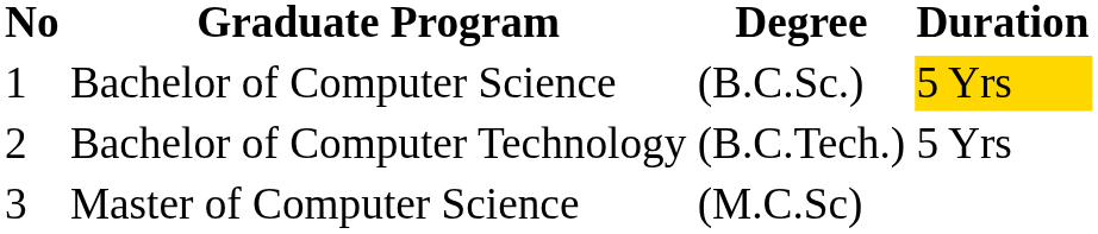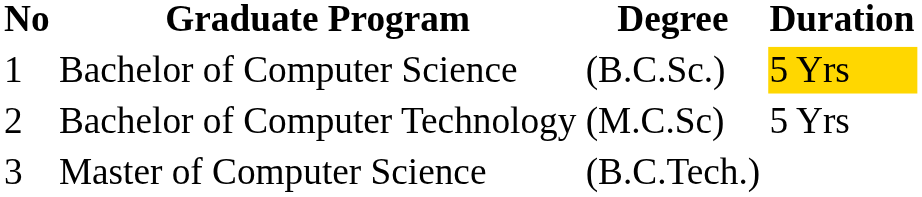Bachelor of Computer Technology | Degree: (B.C.Tech.) -> (M.C.Sc)
Master of Computer Science | Degree: (M.C.Sc) -> (B.C.Tech.)
